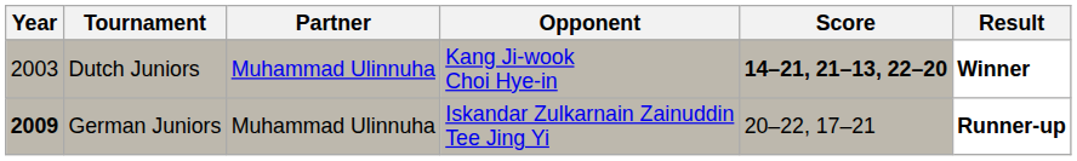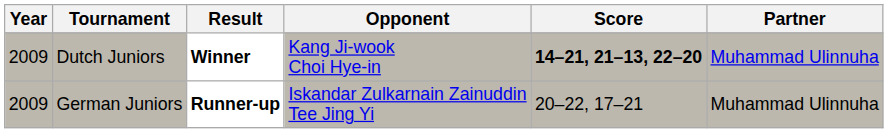columns swapped: Partner <-> Result
Dutch Juniors | Year: 2003 -> 2009
German Juniors | Year: bold -> normal
